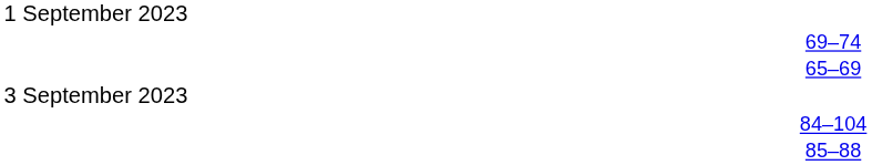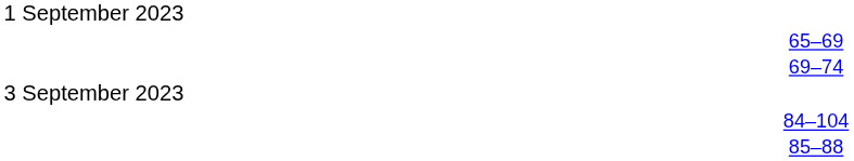rows swapped: 69–74 <-> 65–69
